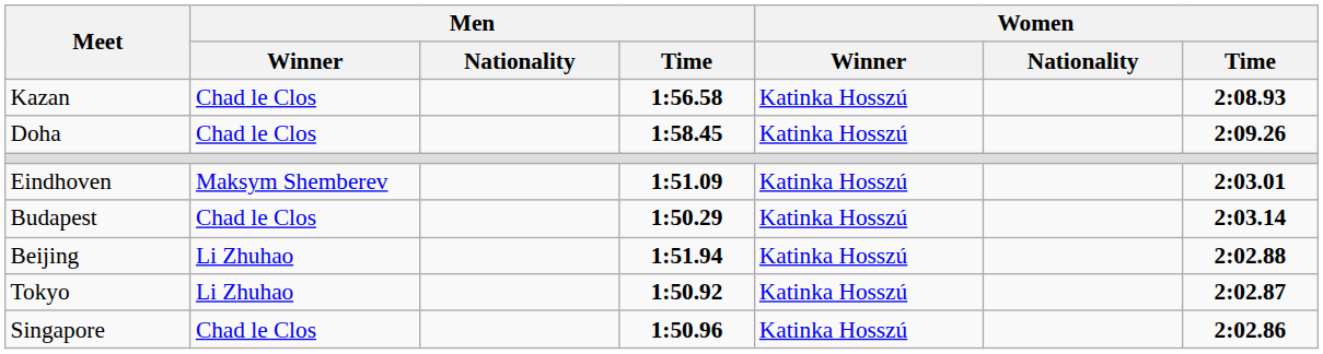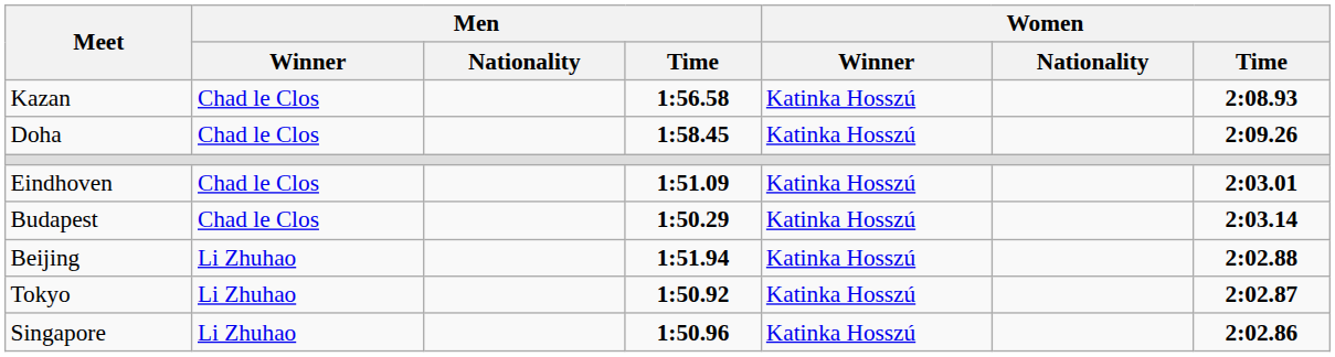Eindhoven | Men / Winner: Maksym Shemberev -> Chad le Clos
Singapore | Men / Winner: Chad le Clos -> Li Zhuhao
